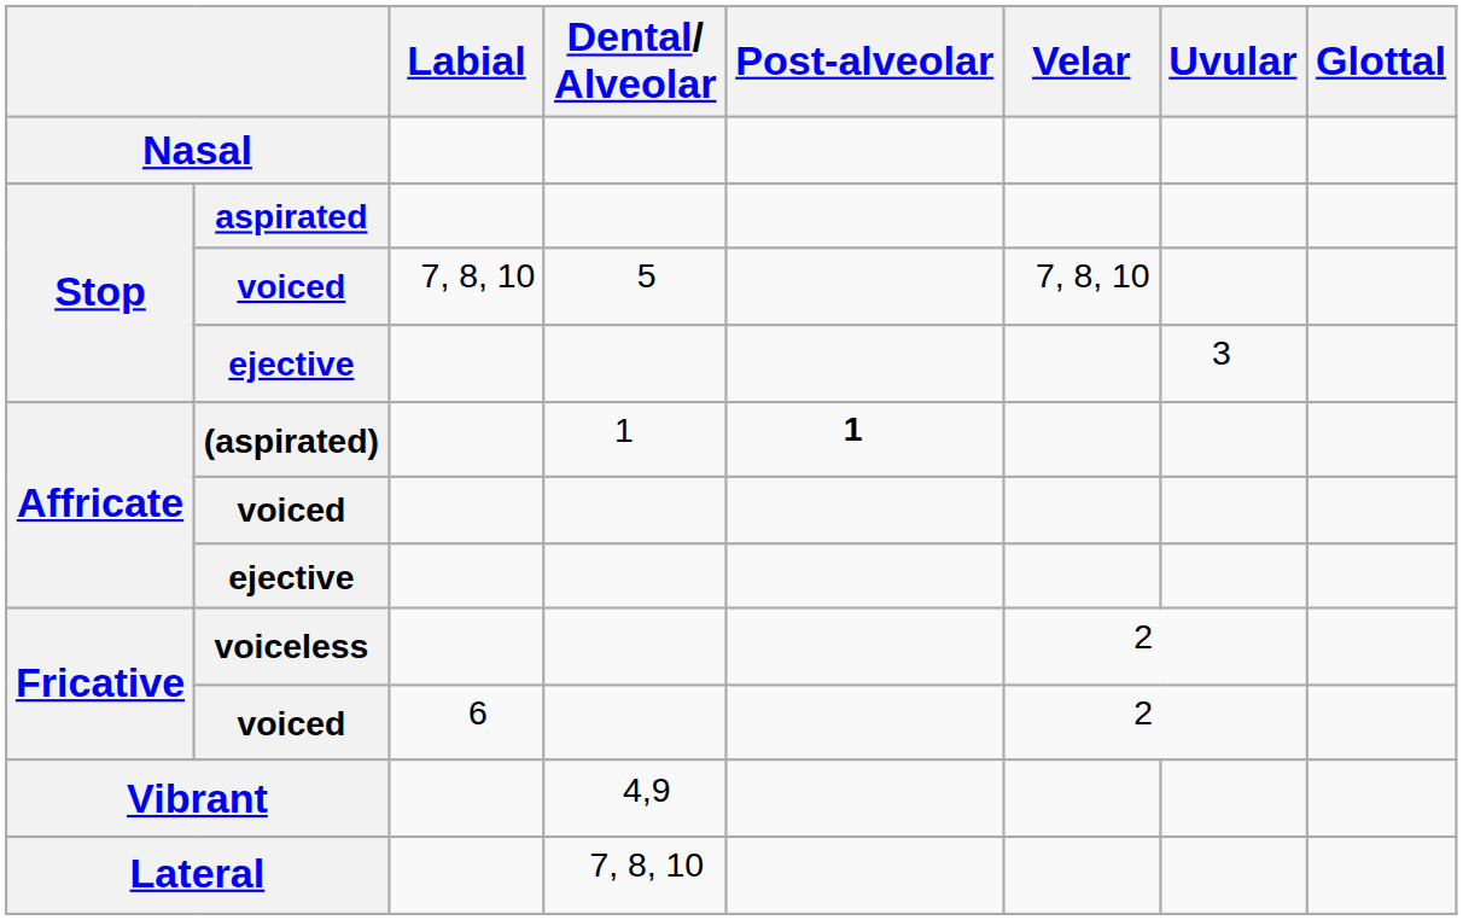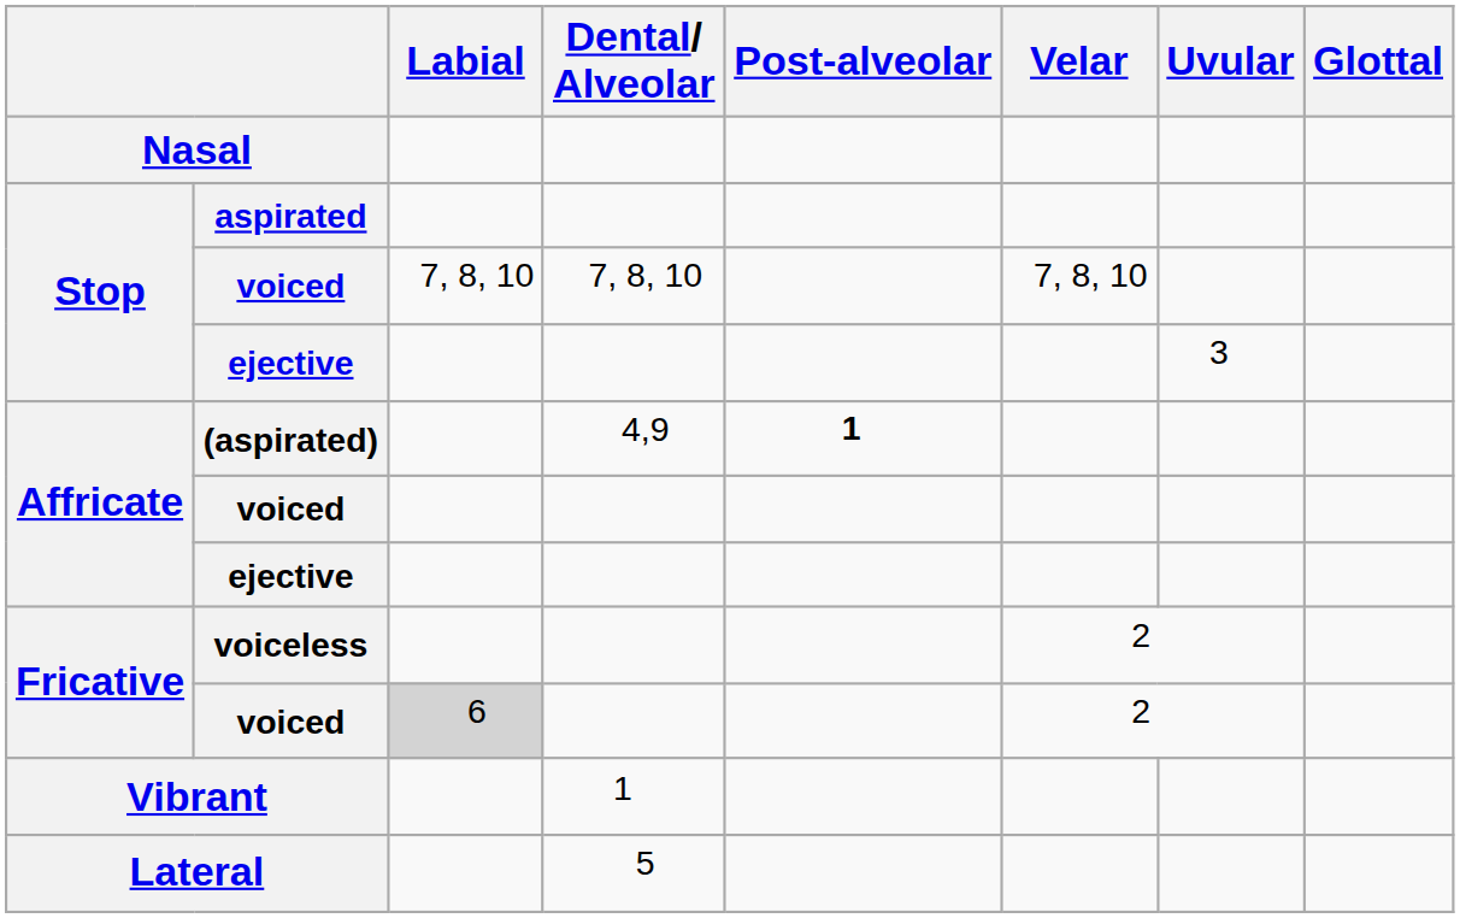Stop / voiced | Dental/ Alveolar: 5 -> 7, 8, 10
(aspirated) | Dental/ Alveolar: 1 -> 4,9
Fricative / voiced | Labial: no background -> lightgrey background
Vibrant | Dental/ Alveolar: 4,9 -> 1
Lateral | Dental/ Alveolar: 7, 8, 10 -> 5
